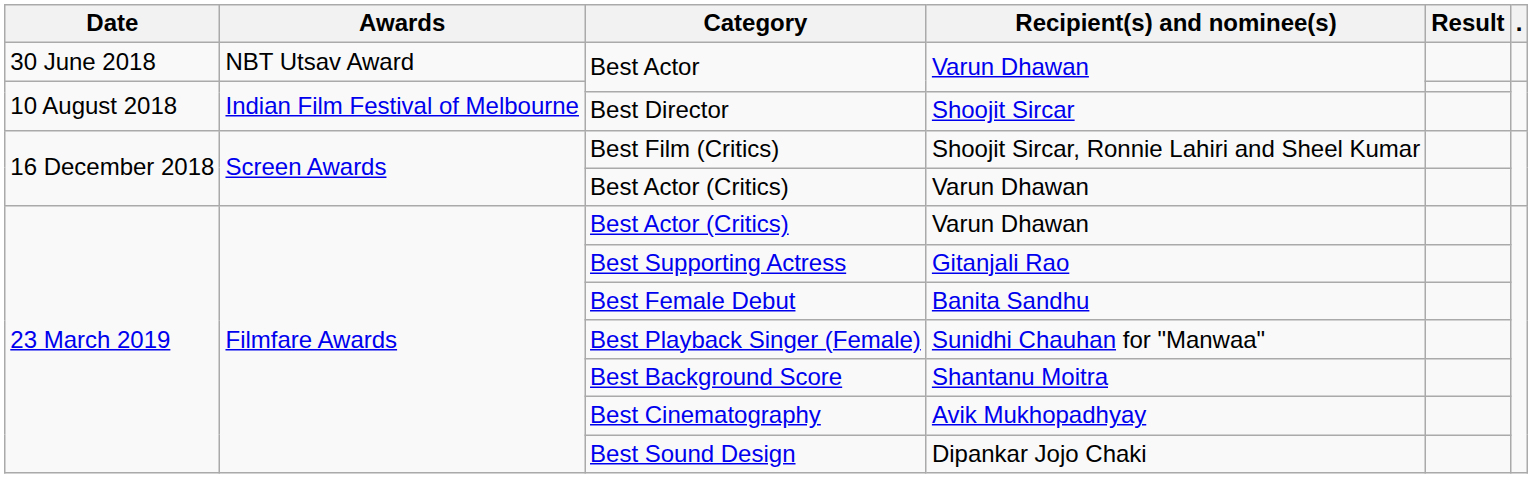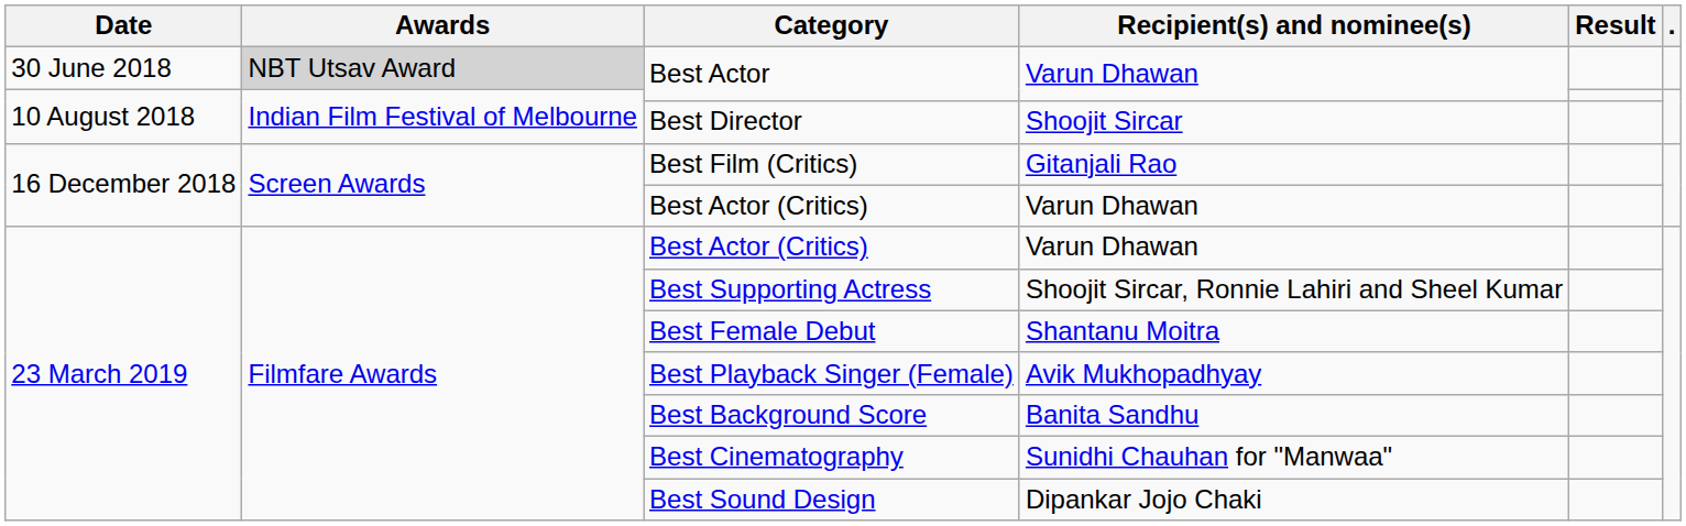30 June 2018 / Best Actor | Awards: no background -> lightgrey background
Best Film (Critics) | Recipient(s) and nominee(s): Shoojit Sircar, Ronnie Lahiri and Sheel Kumar -> Gitanjali Rao
Best Supporting Actress | Recipient(s) and nominee(s): Gitanjali Rao -> Shoojit Sircar, Ronnie Lahiri and Sheel Kumar
Best Female Debut | Recipient(s) and nominee(s): Banita Sandhu -> Shantanu Moitra
Best Playback Singer (Female) | Recipient(s) and nominee(s): Sunidhi Chauhan for "Manwaa" -> Avik Mukhopadhyay
Best Background Score | Recipient(s) and nominee(s): Shantanu Moitra -> Banita Sandhu
Best Cinematography | Recipient(s) and nominee(s): Avik Mukhopadhyay -> Sunidhi Chauhan for "Manwaa"
